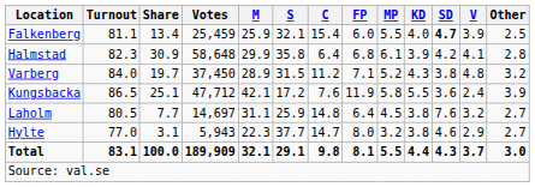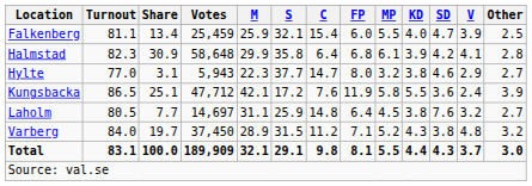Falkenberg | SD: bold -> normal
rows swapped: Hylte <-> Varberg
